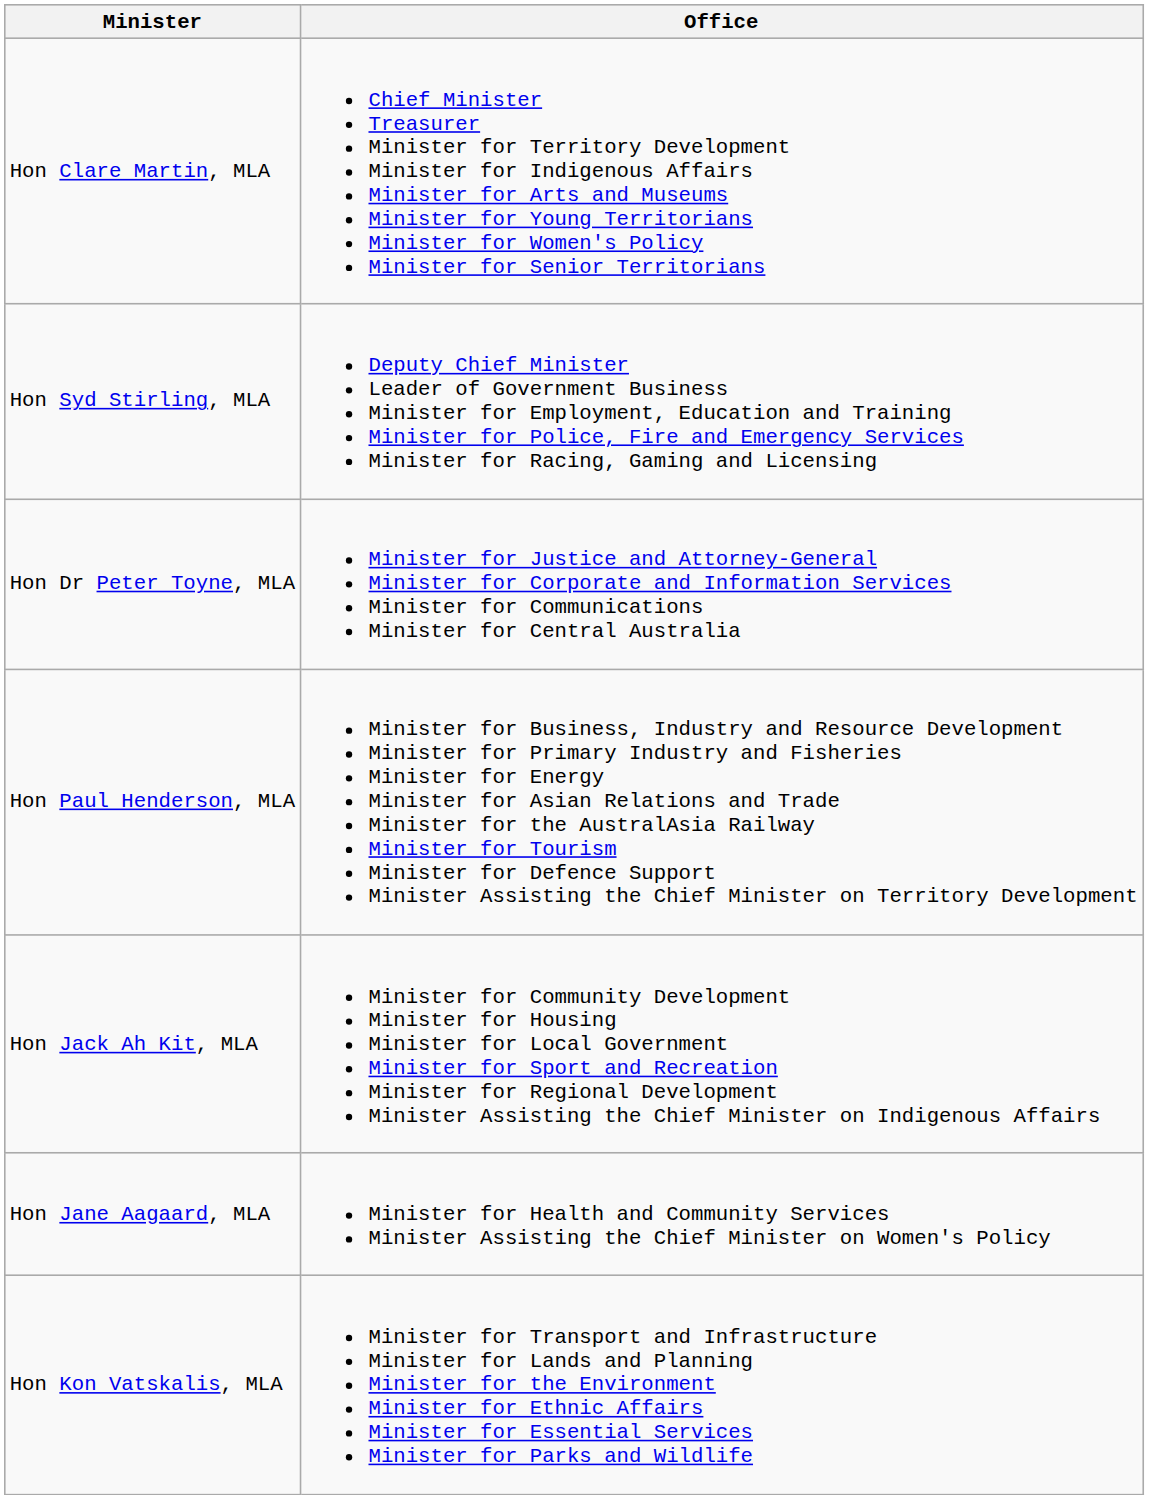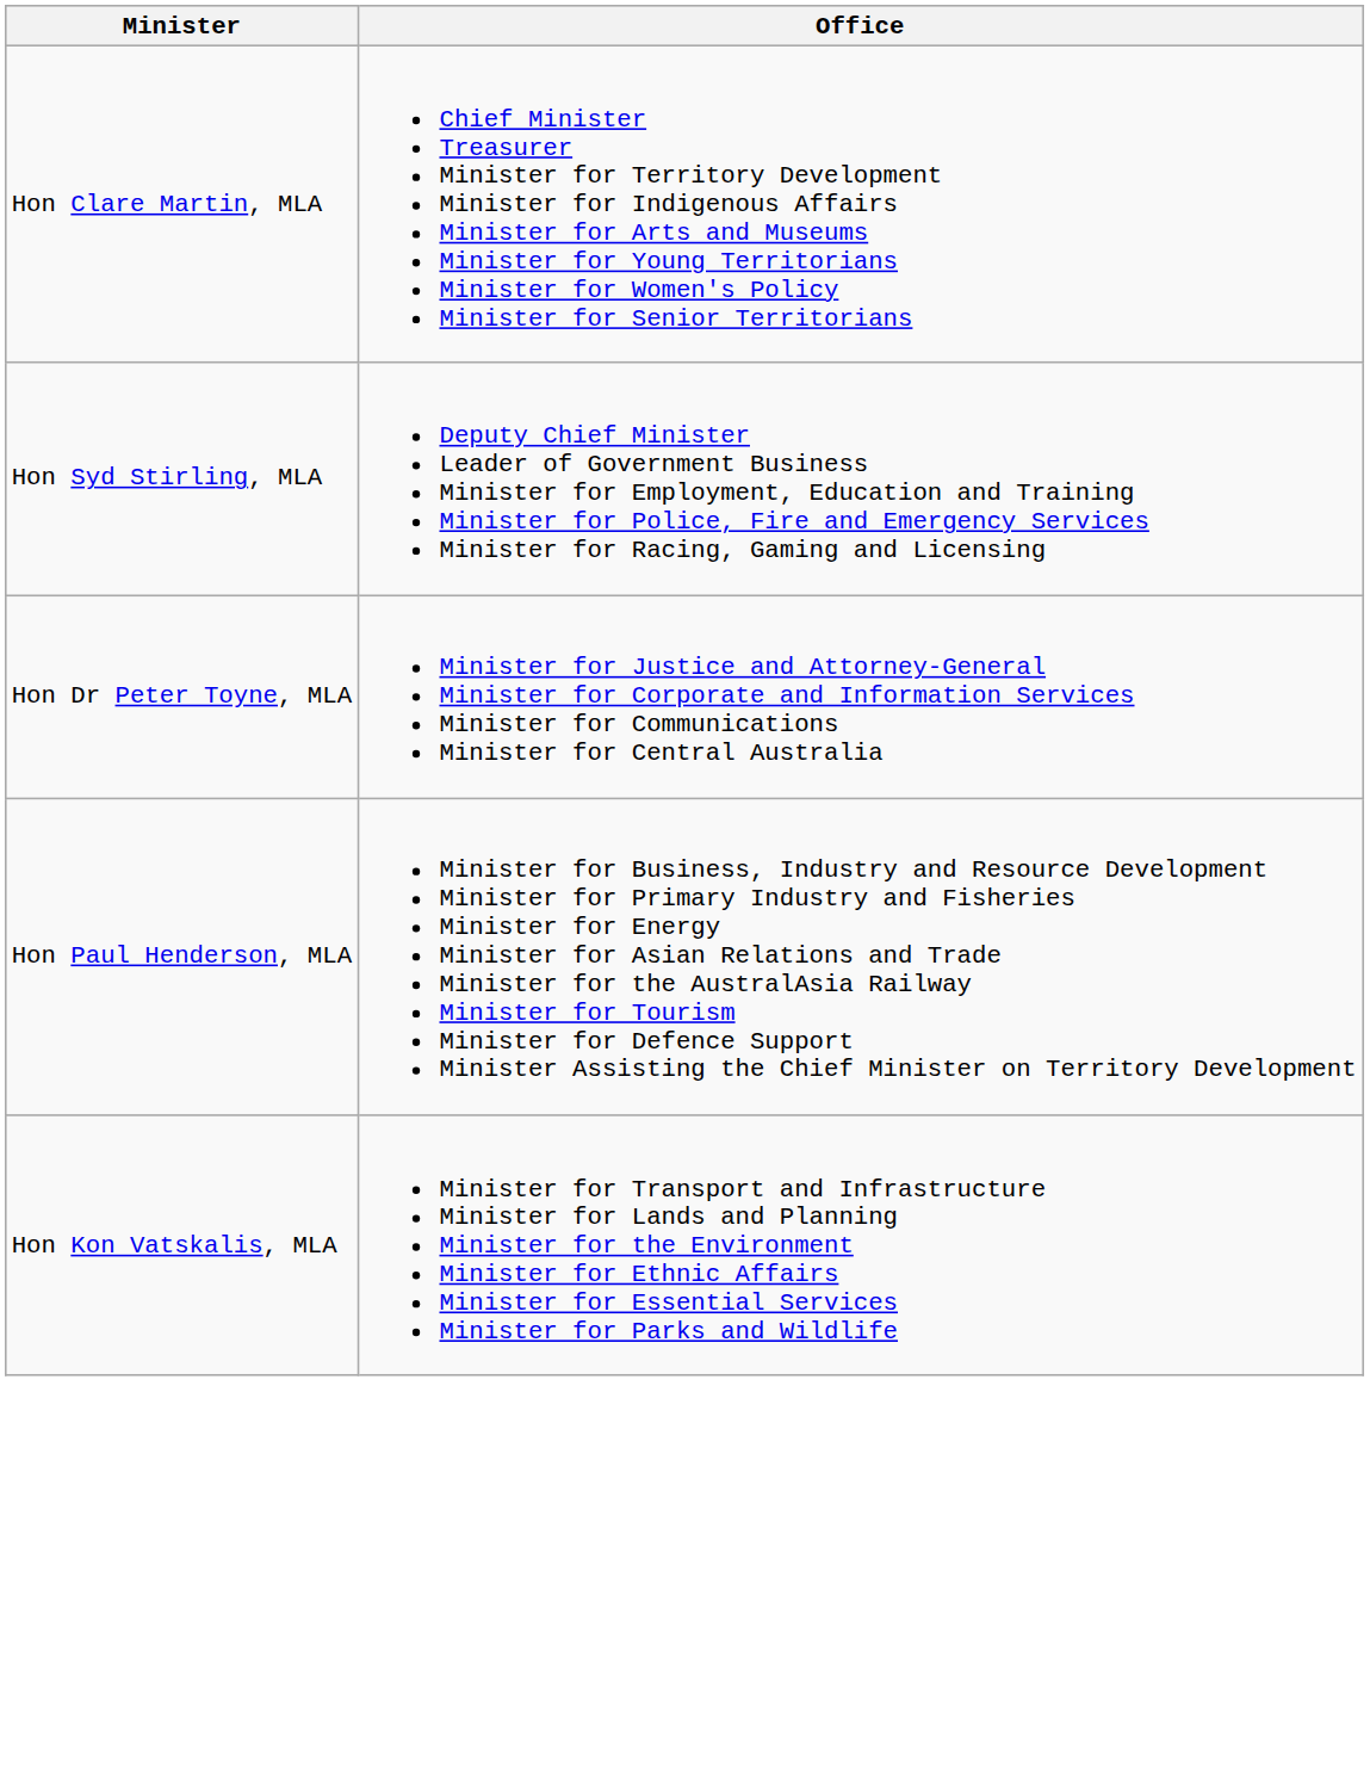- row: Hon Jack Ah Kit, MLA | Minister for Community Development Minister for Housing Minister for Local Government Minister for Sport and Recreation Minister for Regional Development Minister Assisting the Chief Minister on Indigenous Affairs
- row: Hon Jane Aagaard, MLA | Minister for Health and Community Services Minister Assisting the Chief Minister on Women's Policy
